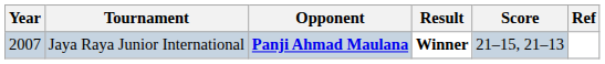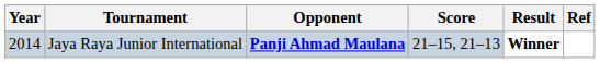columns swapped: Score <-> Result
Jaya Raya Junior International | Year: 2007 -> 2014
